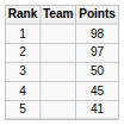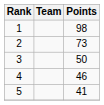2 | Points: 97 -> 73
4 | Points: 45 -> 46
